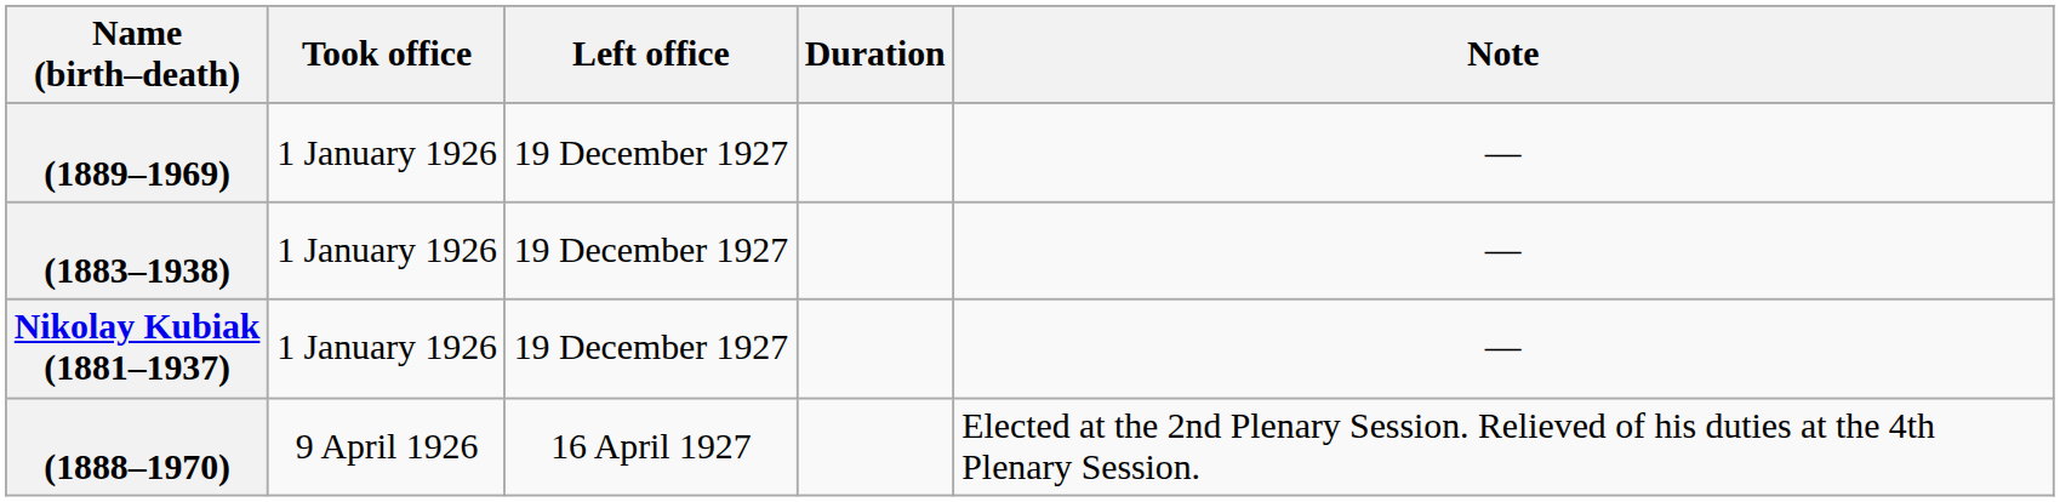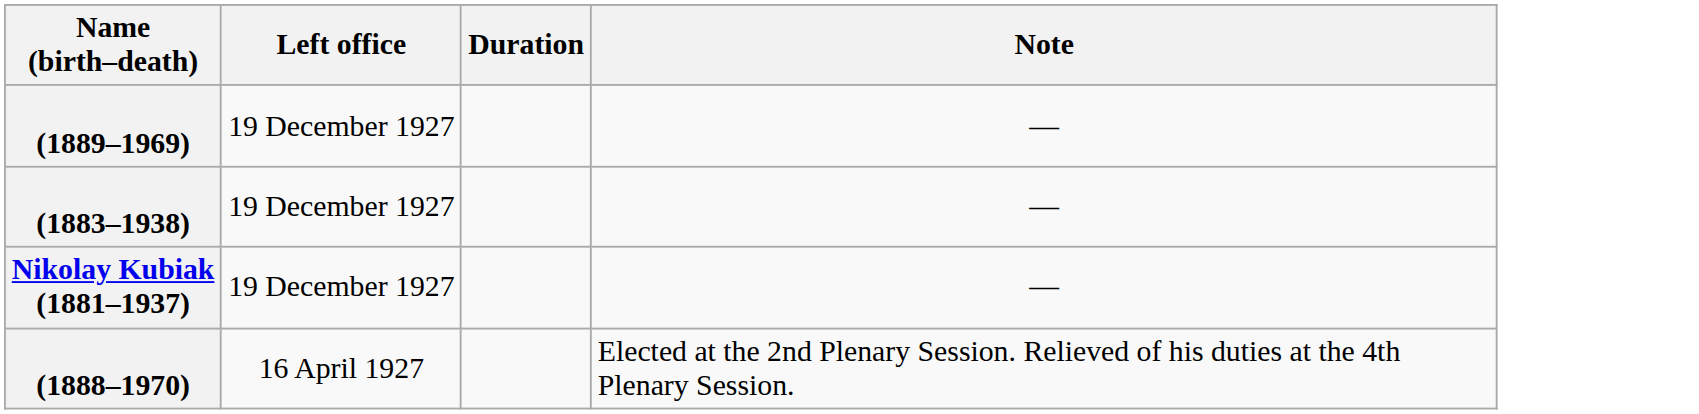- column: Took office | 1 January 1926 | 1 January 1926 | 1 January 1926 | 9 April 1926
